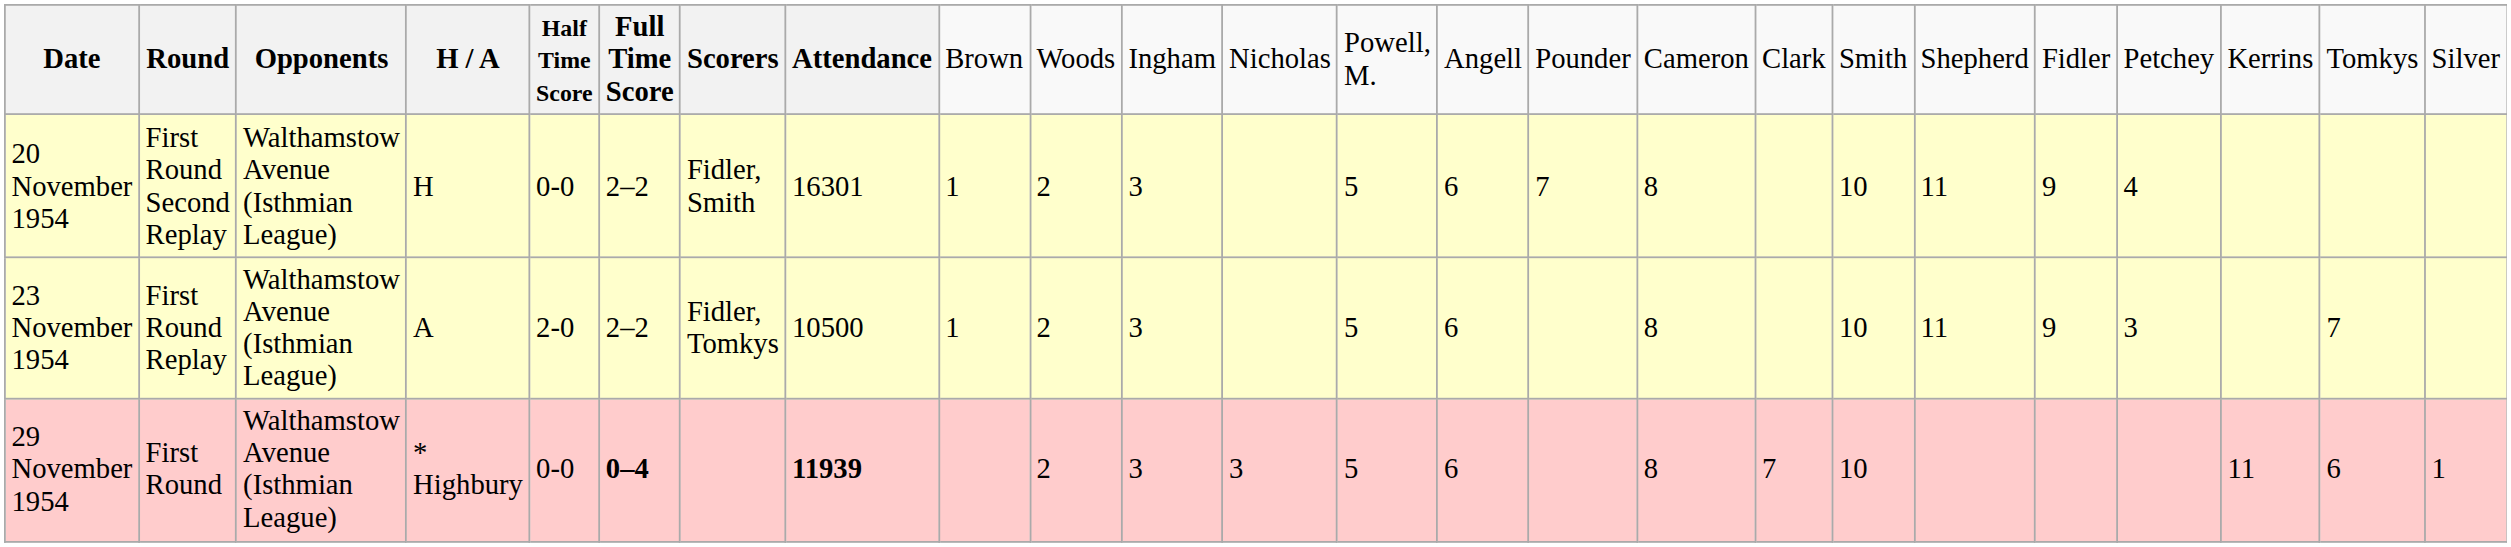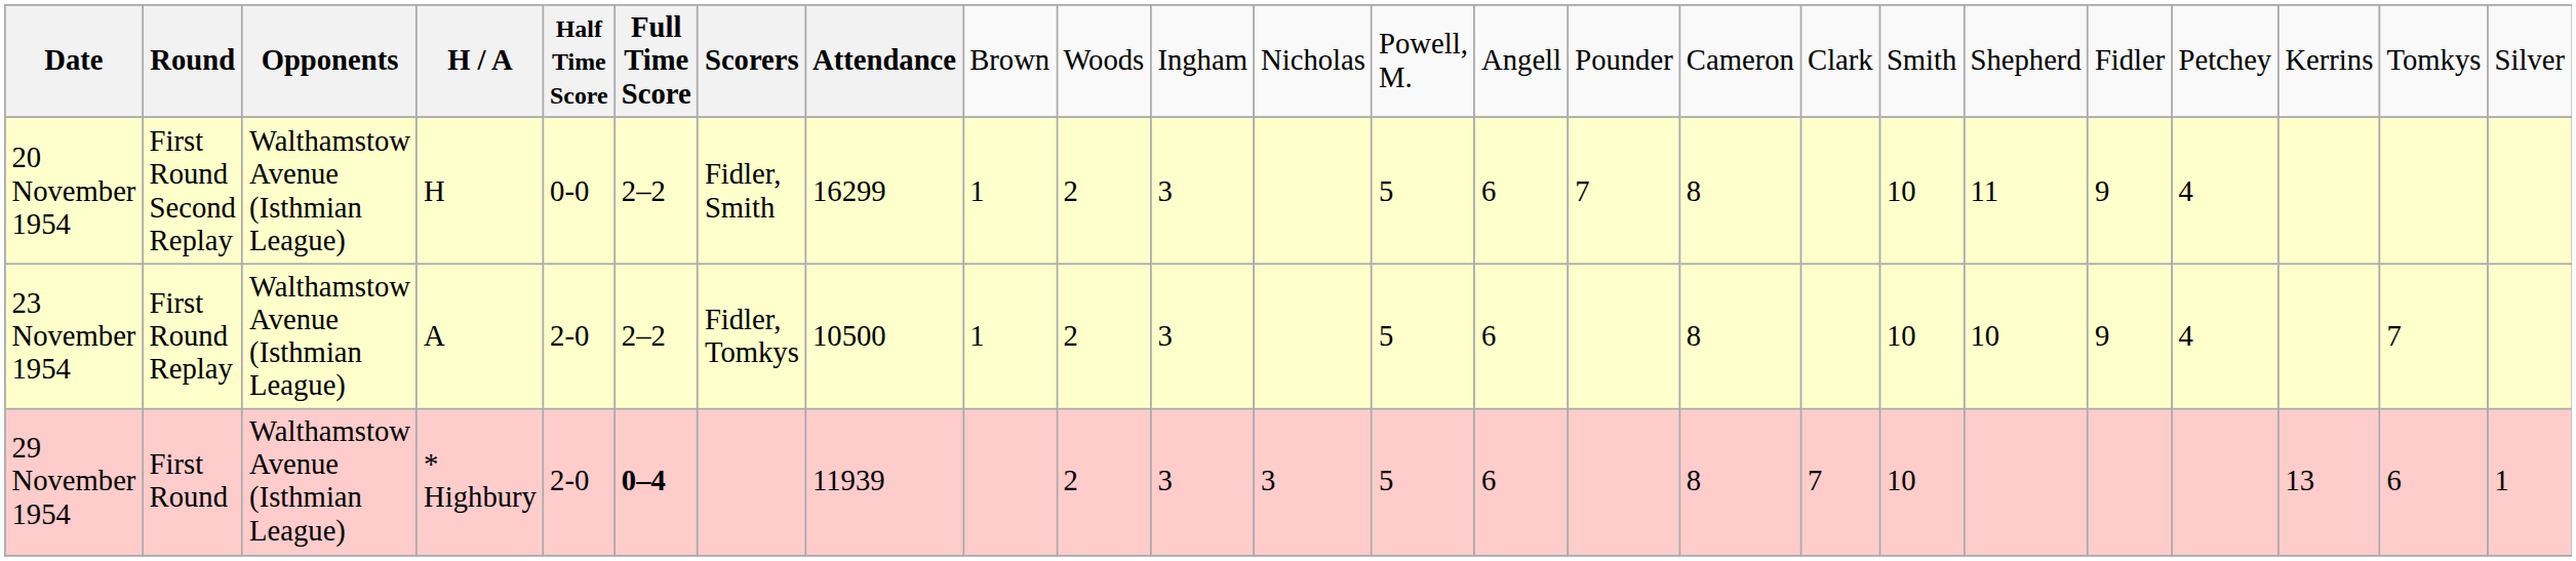20 November 1954 | column 8: 16301 -> 16299
23 November 1954 | column 19: 11 -> 10
23 November 1954 | column 21: 3 -> 4
29 November 1954 | column 5: 0-0 -> 2-0
29 November 1954 | column 8: bold -> normal
29 November 1954 | column 22: 11 -> 13
